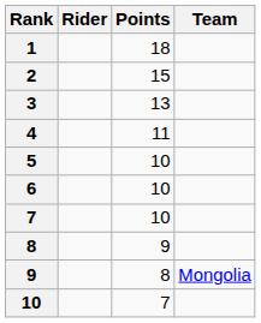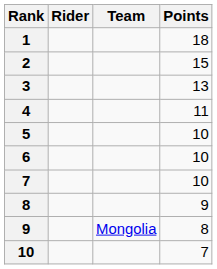columns swapped: Team <-> Points
